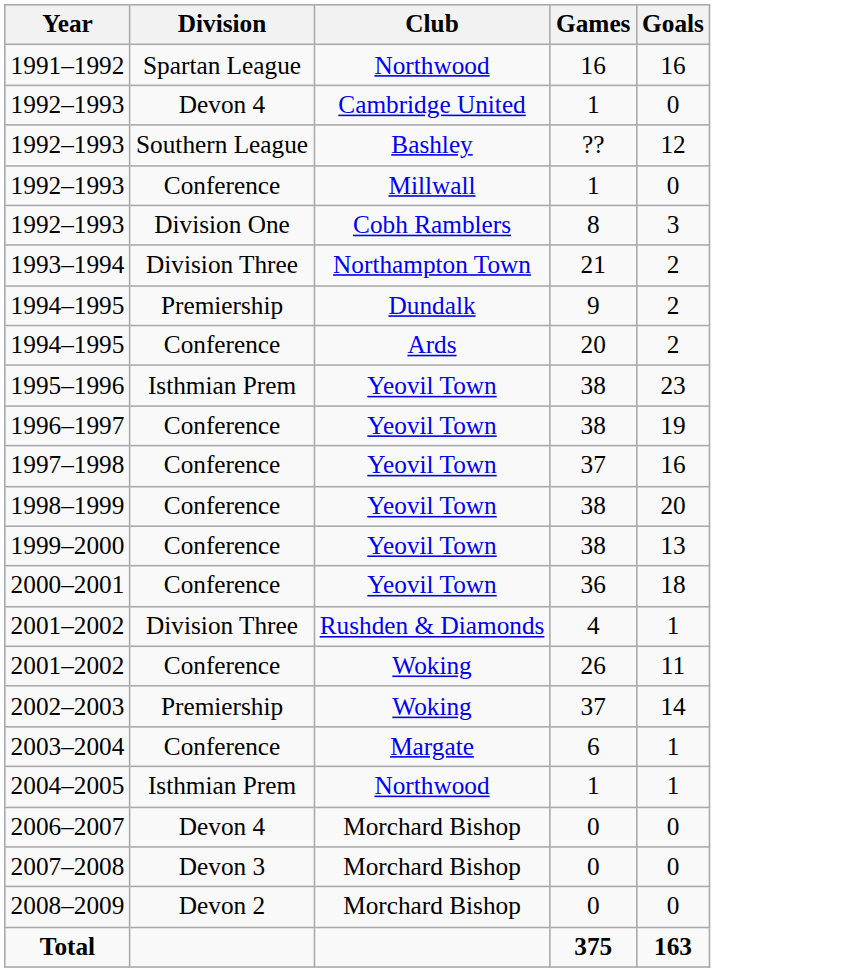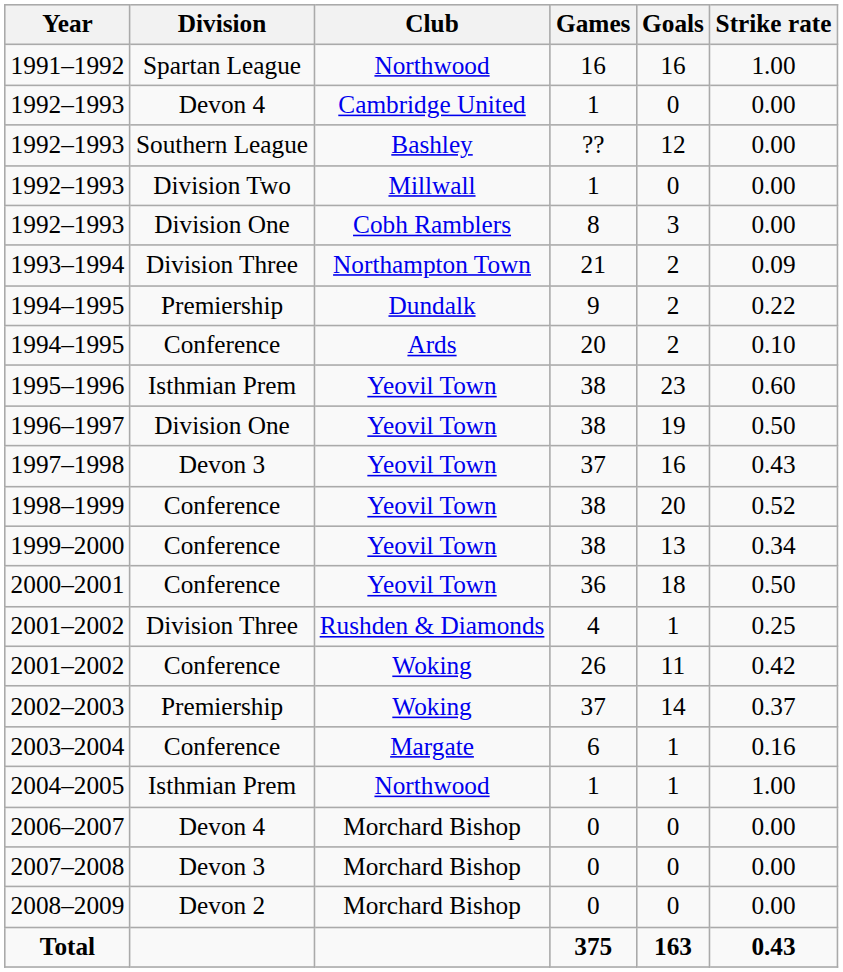+ column: Strike rate | 1.00 | 0.00 | 0.00 | 0.00 | 0.00 | 0.09 | 0.22 | 0.10 | 0.60 | 0.50 | 0.43 | 0.52 | 0.34 | 0.50 | 0.25 | 0.42 | 0.37 | 0.16 | 1.00 | 0.00 | 0.00 | 0.00 | 0.43
1992–1993 / Millwall | Division: Conference -> Division Two
1996–1997 | Division: Conference -> Division One
1997–1998 | Division: Conference -> Devon 3
